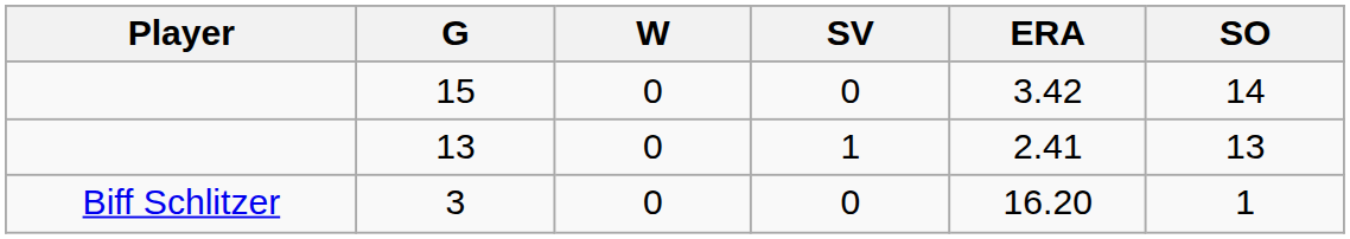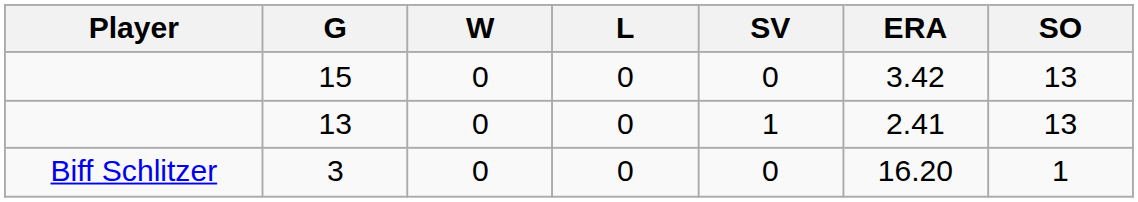+ column: L | 0 | 0 | 0
15 | SO: 14 -> 13
